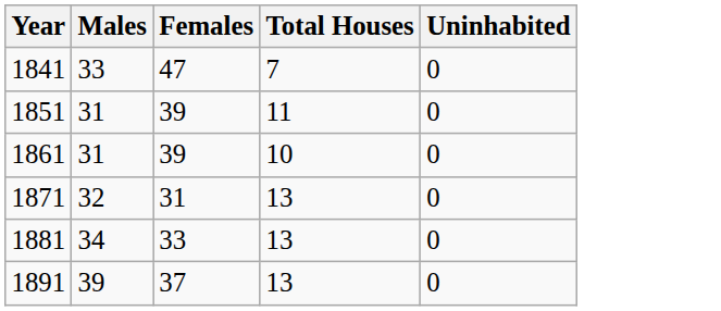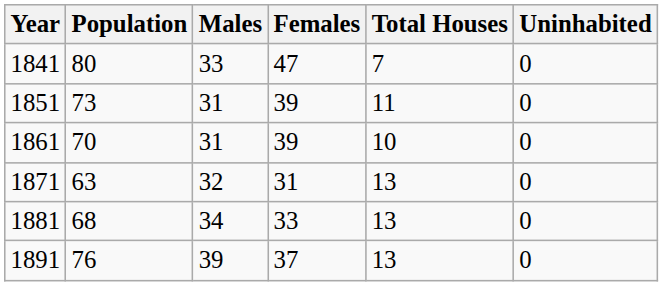+ column: Population | 80 | 73 | 70 | 63 | 68 | 76
